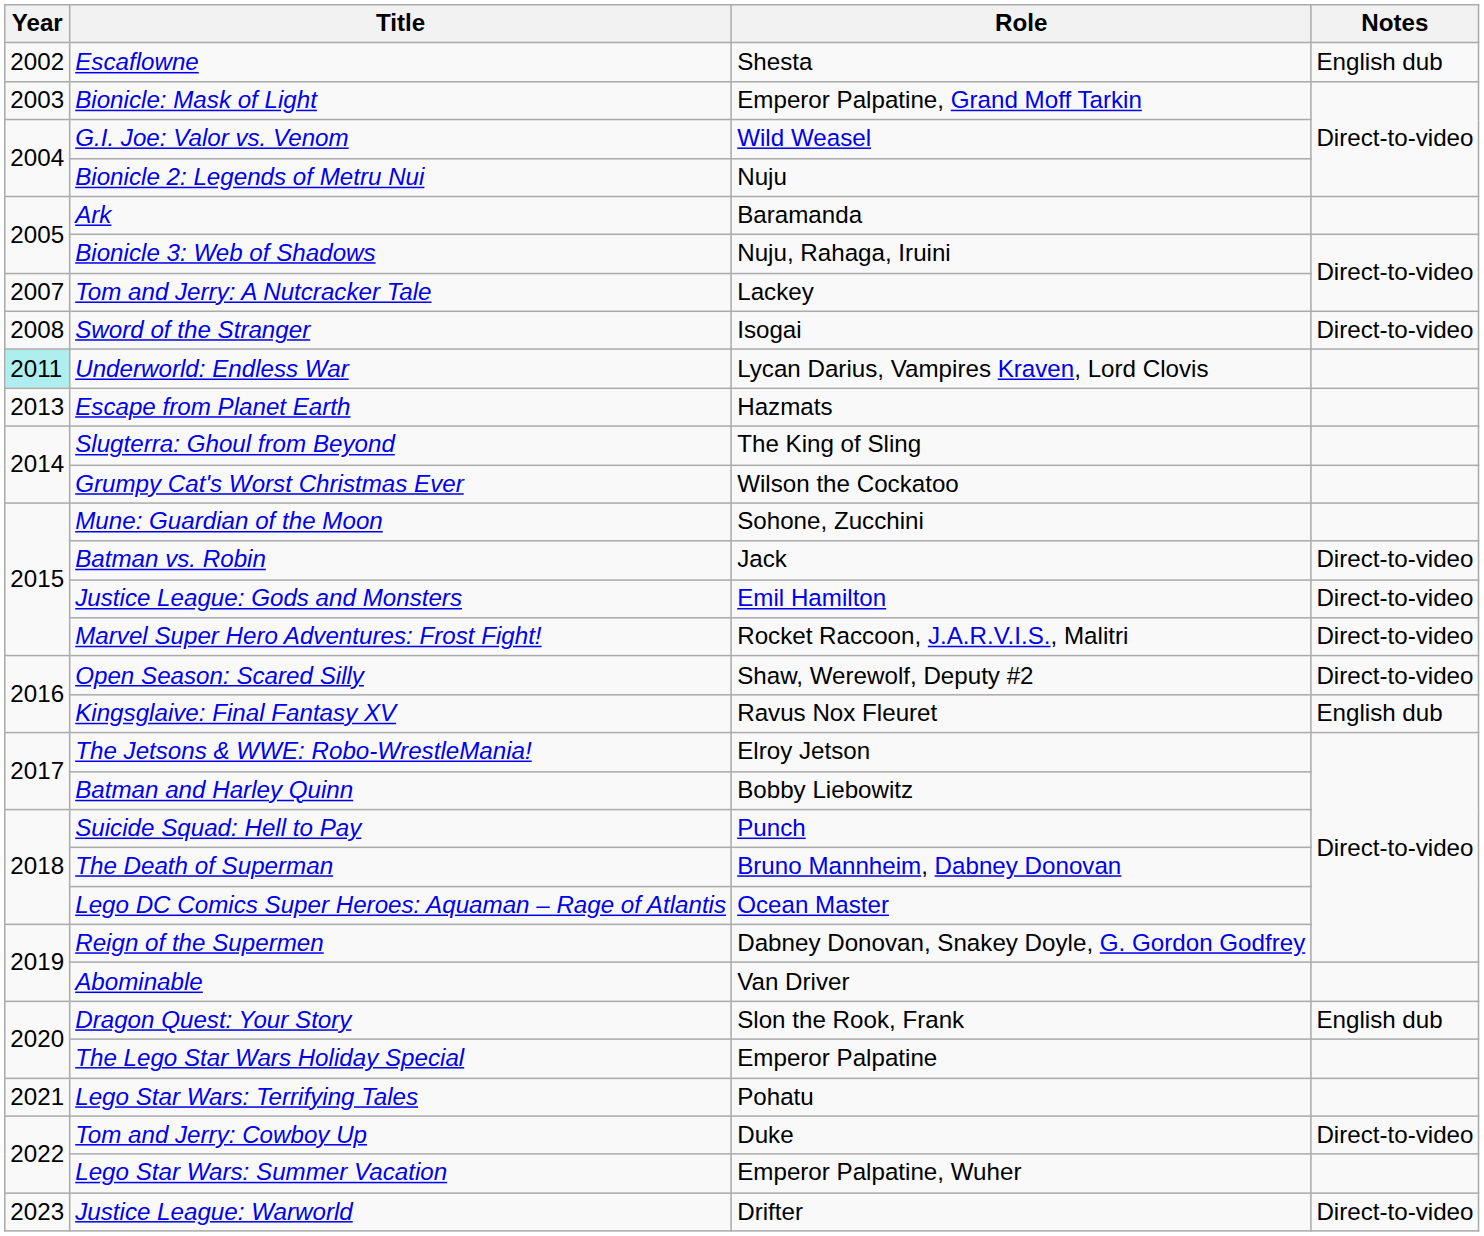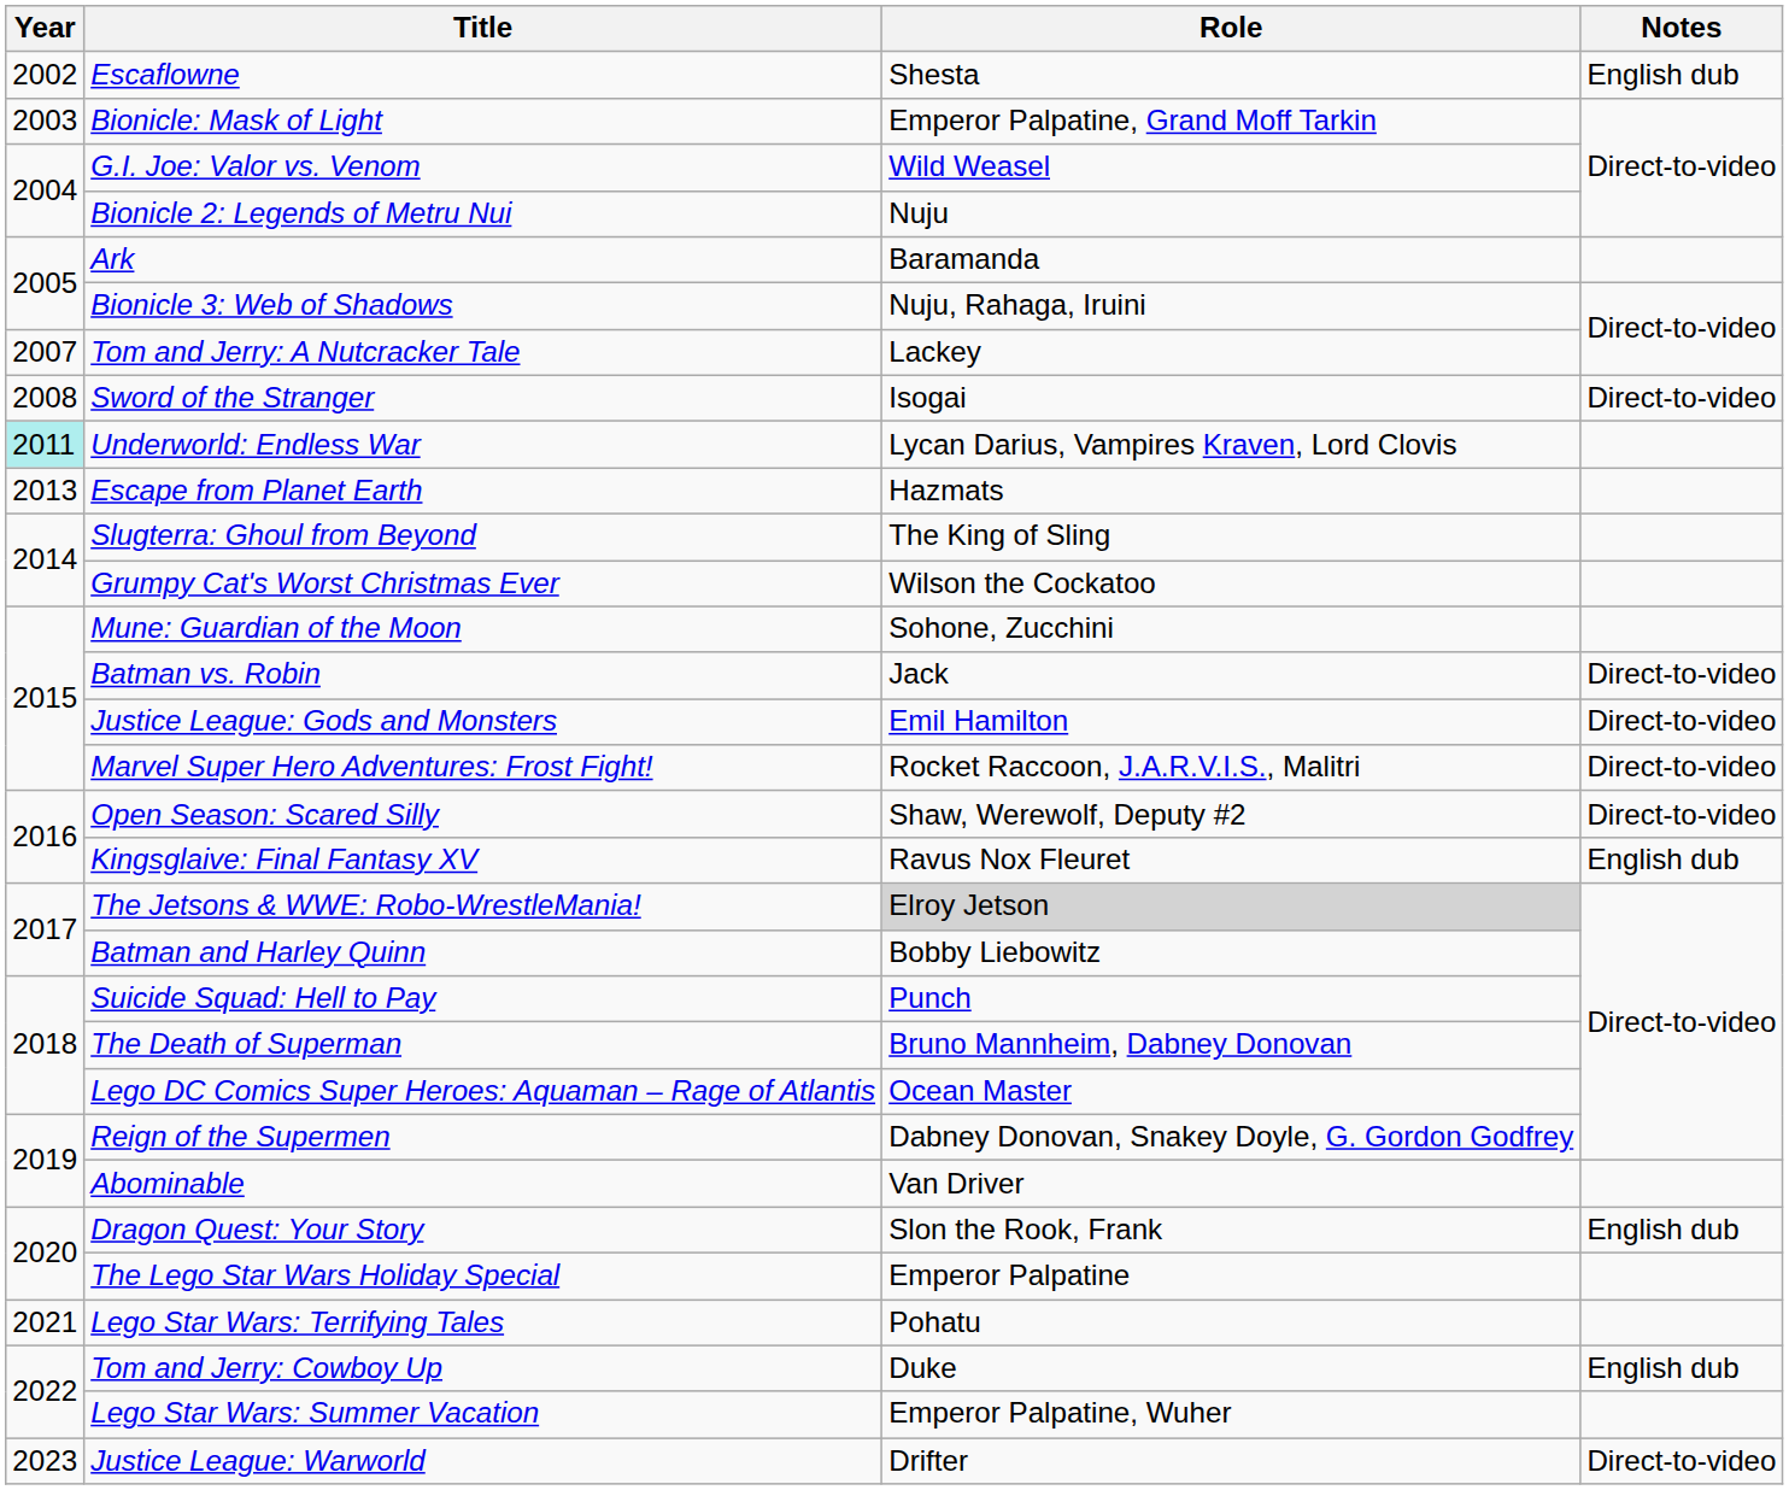The Jetsons & WWE: Robo-WrestleMania! | Role: no background -> lightgrey background
Tom and Jerry: Cowboy Up | Notes: Direct-to-video -> English dub
